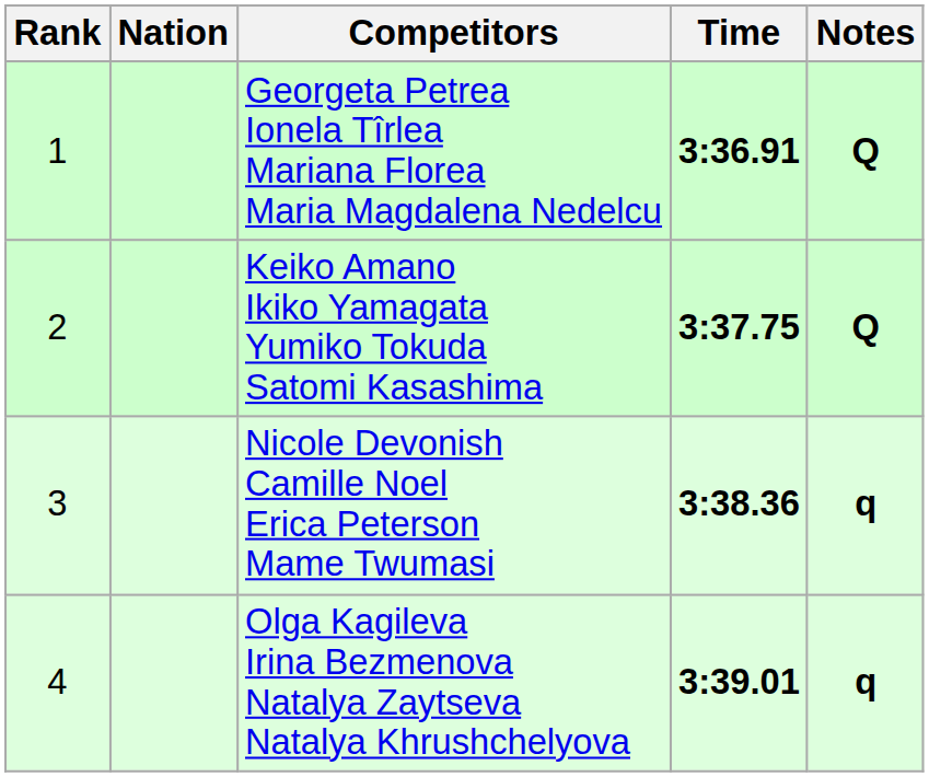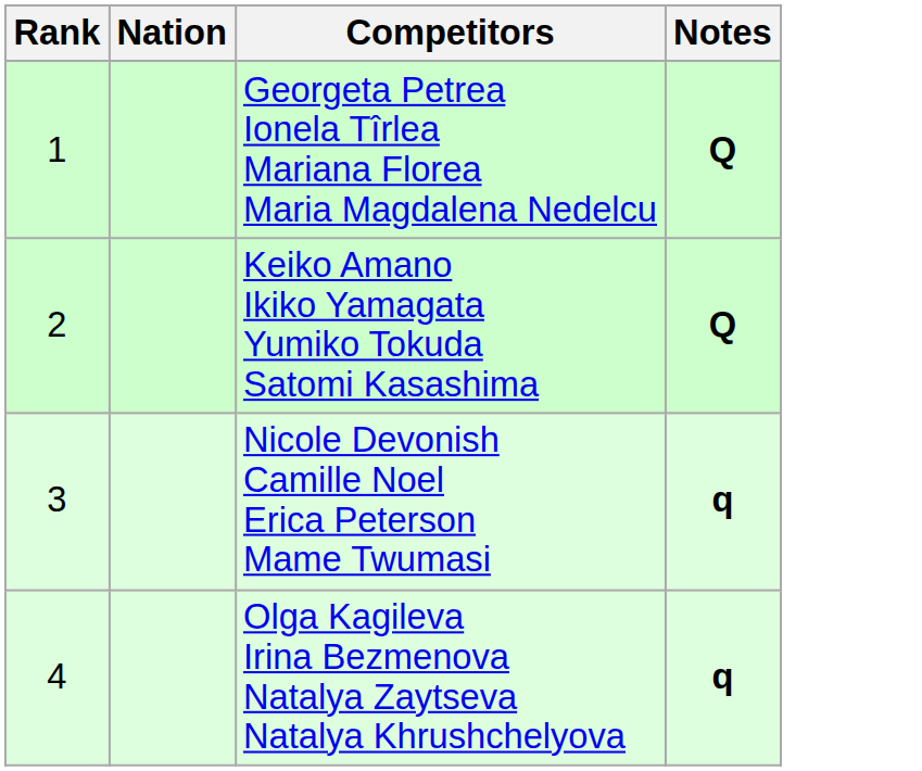- column: Time | 3:36.91 | 3:37.75 | 3:38.36 | 3:39.01
